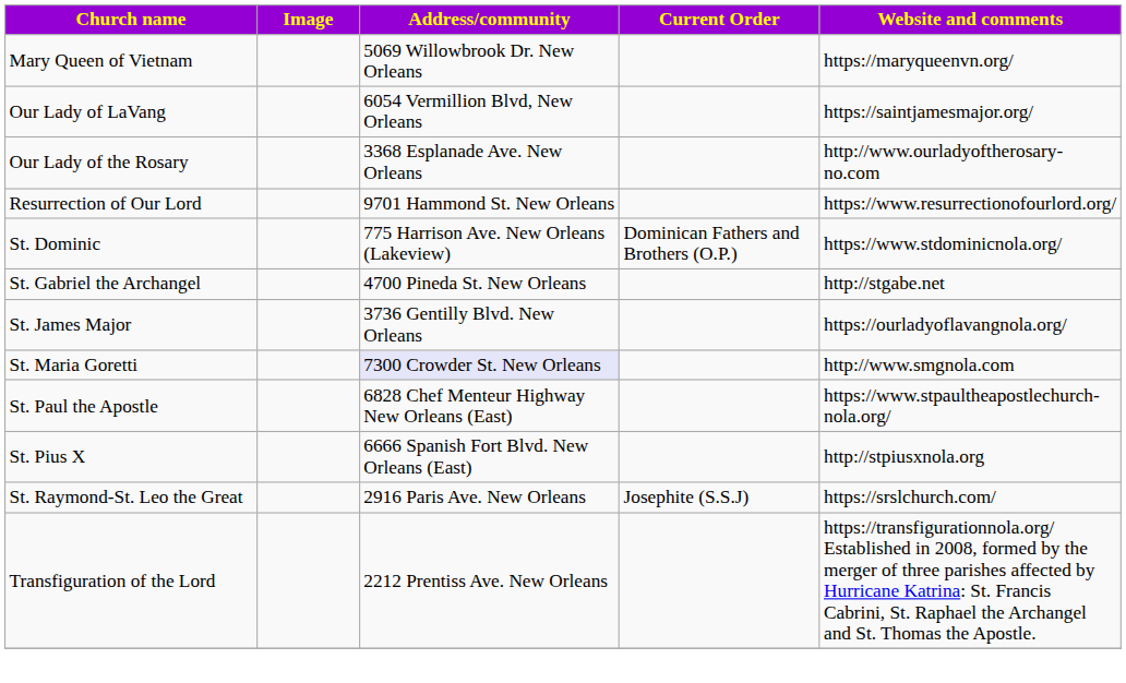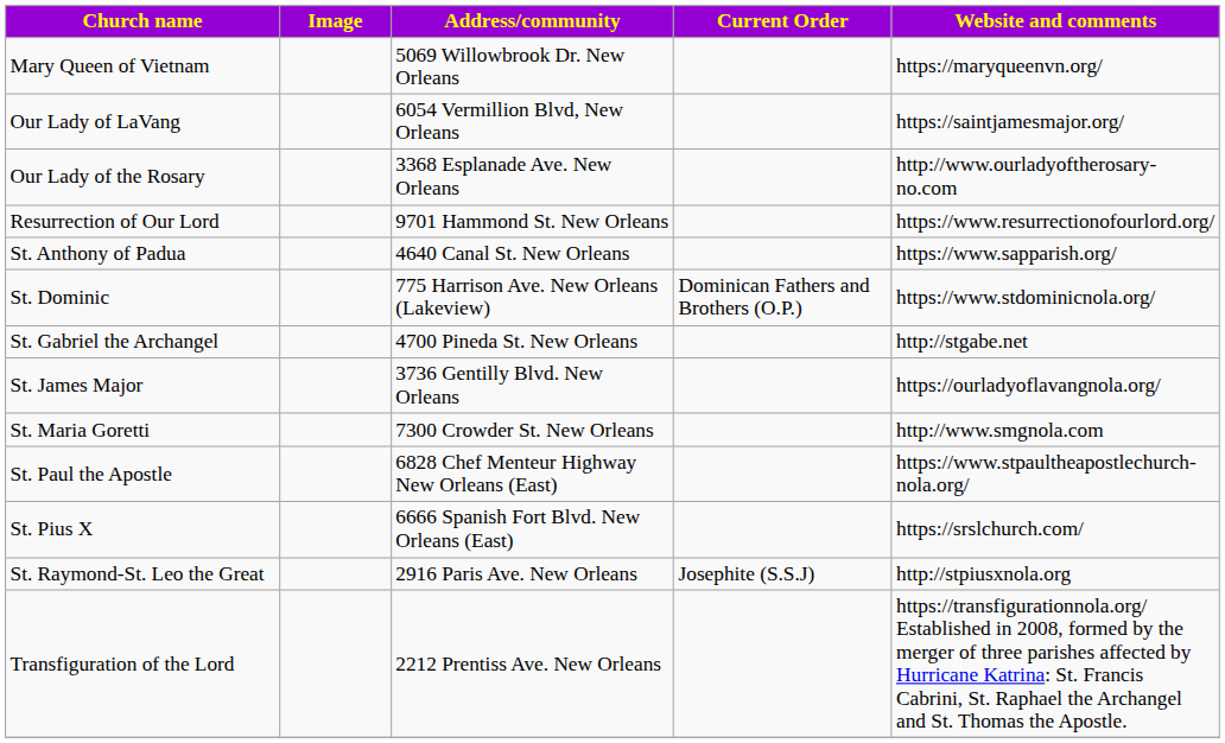+ row: St. Anthony of Padua | 4640 Canal St. New Orleans | https://www.sapparish.org/
St. Maria Goretti | Address/community: lavender background -> no background
St. Pius X | Website and comments: http://stpiusxnola.org -> https://srslchurch.com/
St. Raymond-St. Leo the Great | Website and comments: https://srslchurch.com/ -> http://stpiusxnola.org
